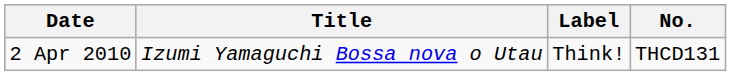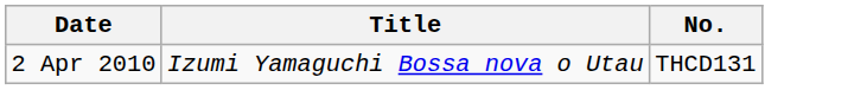- column: Label | Think!
